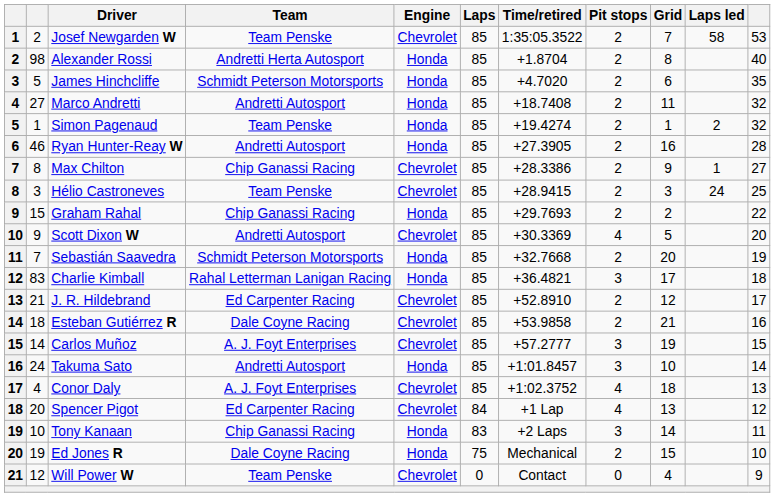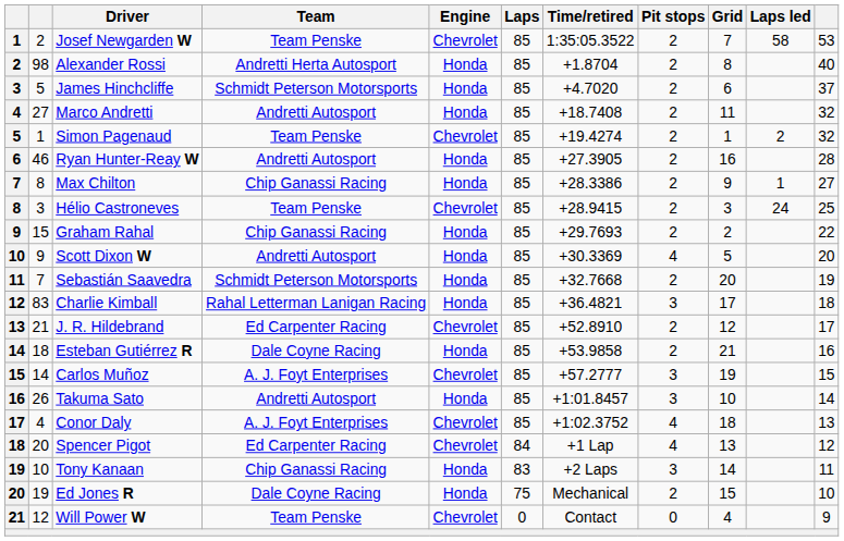James Hinchcliffe | column 11: 35 -> 37
Simon Pagenaud | Engine: Honda -> Chevrolet
Max Chilton | Engine: Chevrolet -> Honda
Scott Dixon W | Engine: Chevrolet -> Honda
Esteban Gutiérrez R | Engine: Chevrolet -> Honda
Takuma Sato | column 2: 24 -> 26
